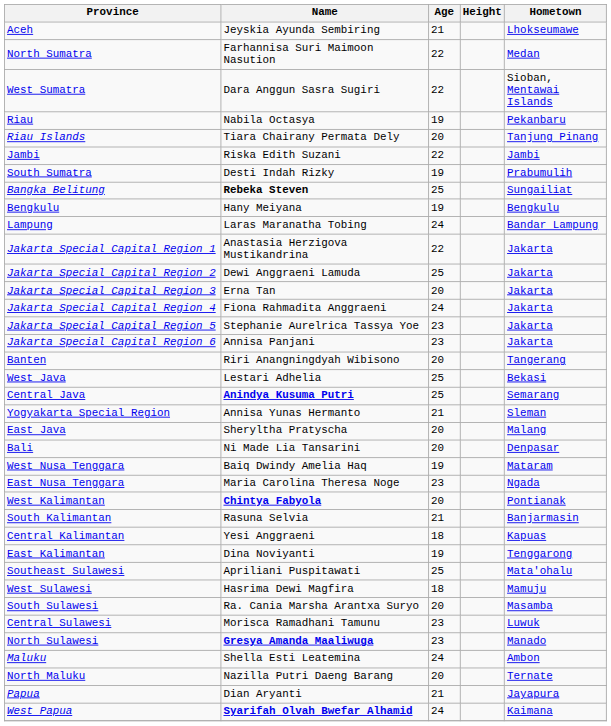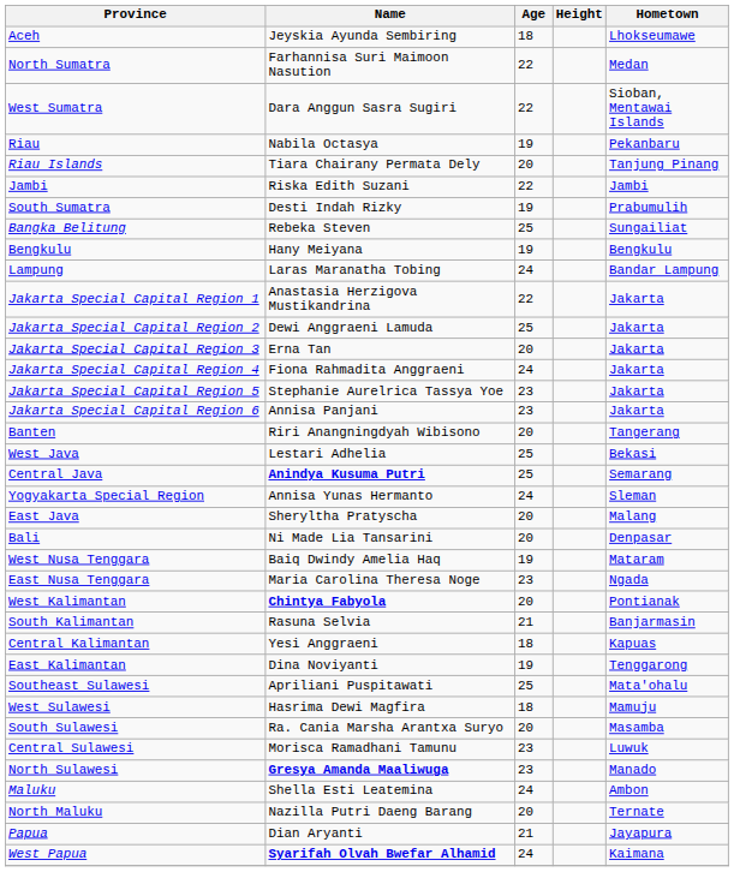Aceh | Age: 21 -> 18
Bangka Belitung | Name: bold -> normal
Yogyakarta Special Region | Age: 21 -> 24
